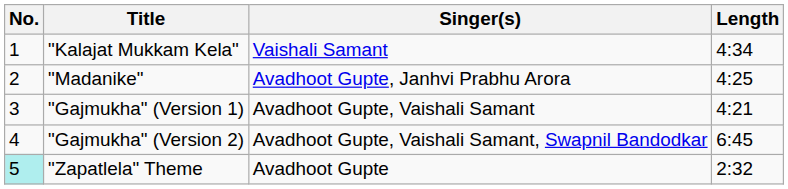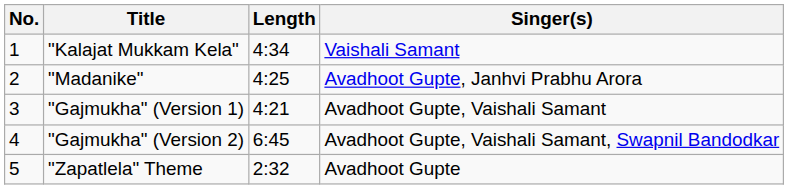columns swapped: Singer(s) <-> Length
"Zapatlela" Theme | No.: paleturquoise background -> no background
